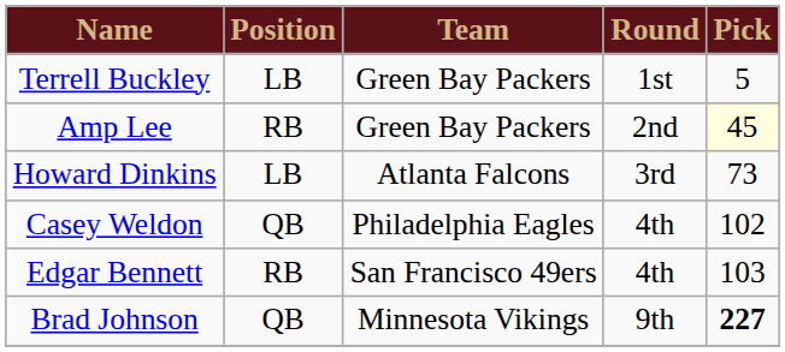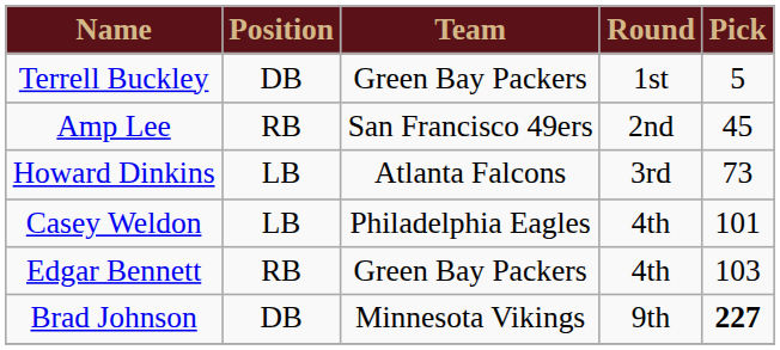Terrell Buckley | Position: LB -> DB
Amp Lee | Team: Green Bay Packers -> San Francisco 49ers
Amp Lee | Pick: lightyellow background -> no background
Casey Weldon | Position: QB -> LB
Casey Weldon | Pick: 102 -> 101
Edgar Bennett | Team: San Francisco 49ers -> Green Bay Packers
Brad Johnson | Position: QB -> DB
